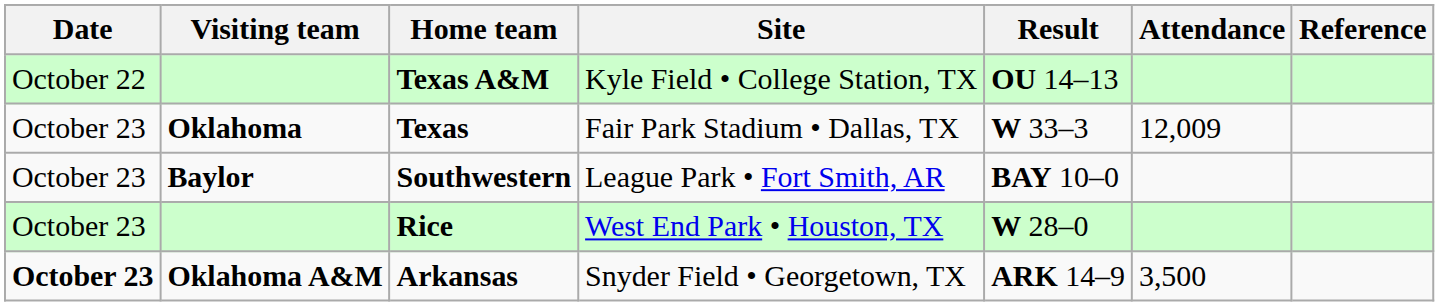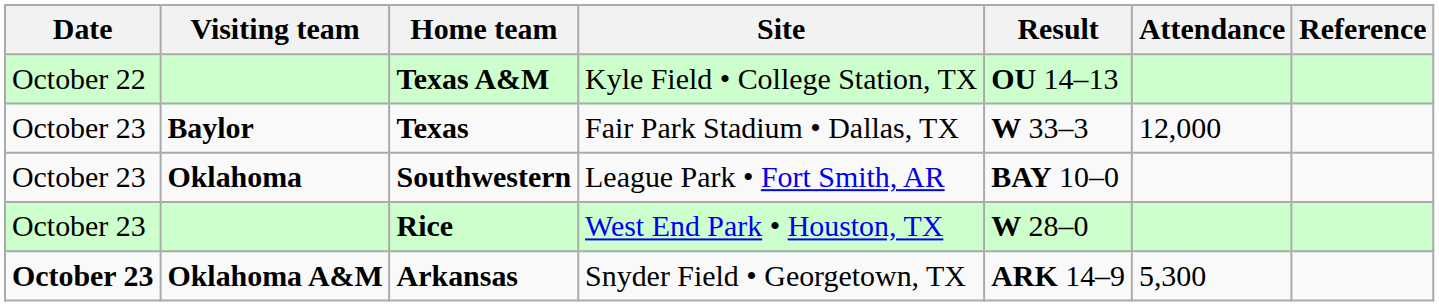Texas | Visiting team: Oklahoma -> Baylor
Texas | Attendance: 12,009 -> 12,000
Southwestern | Visiting team: Baylor -> Oklahoma
Arkansas | Attendance: 3,500 -> 5,300
